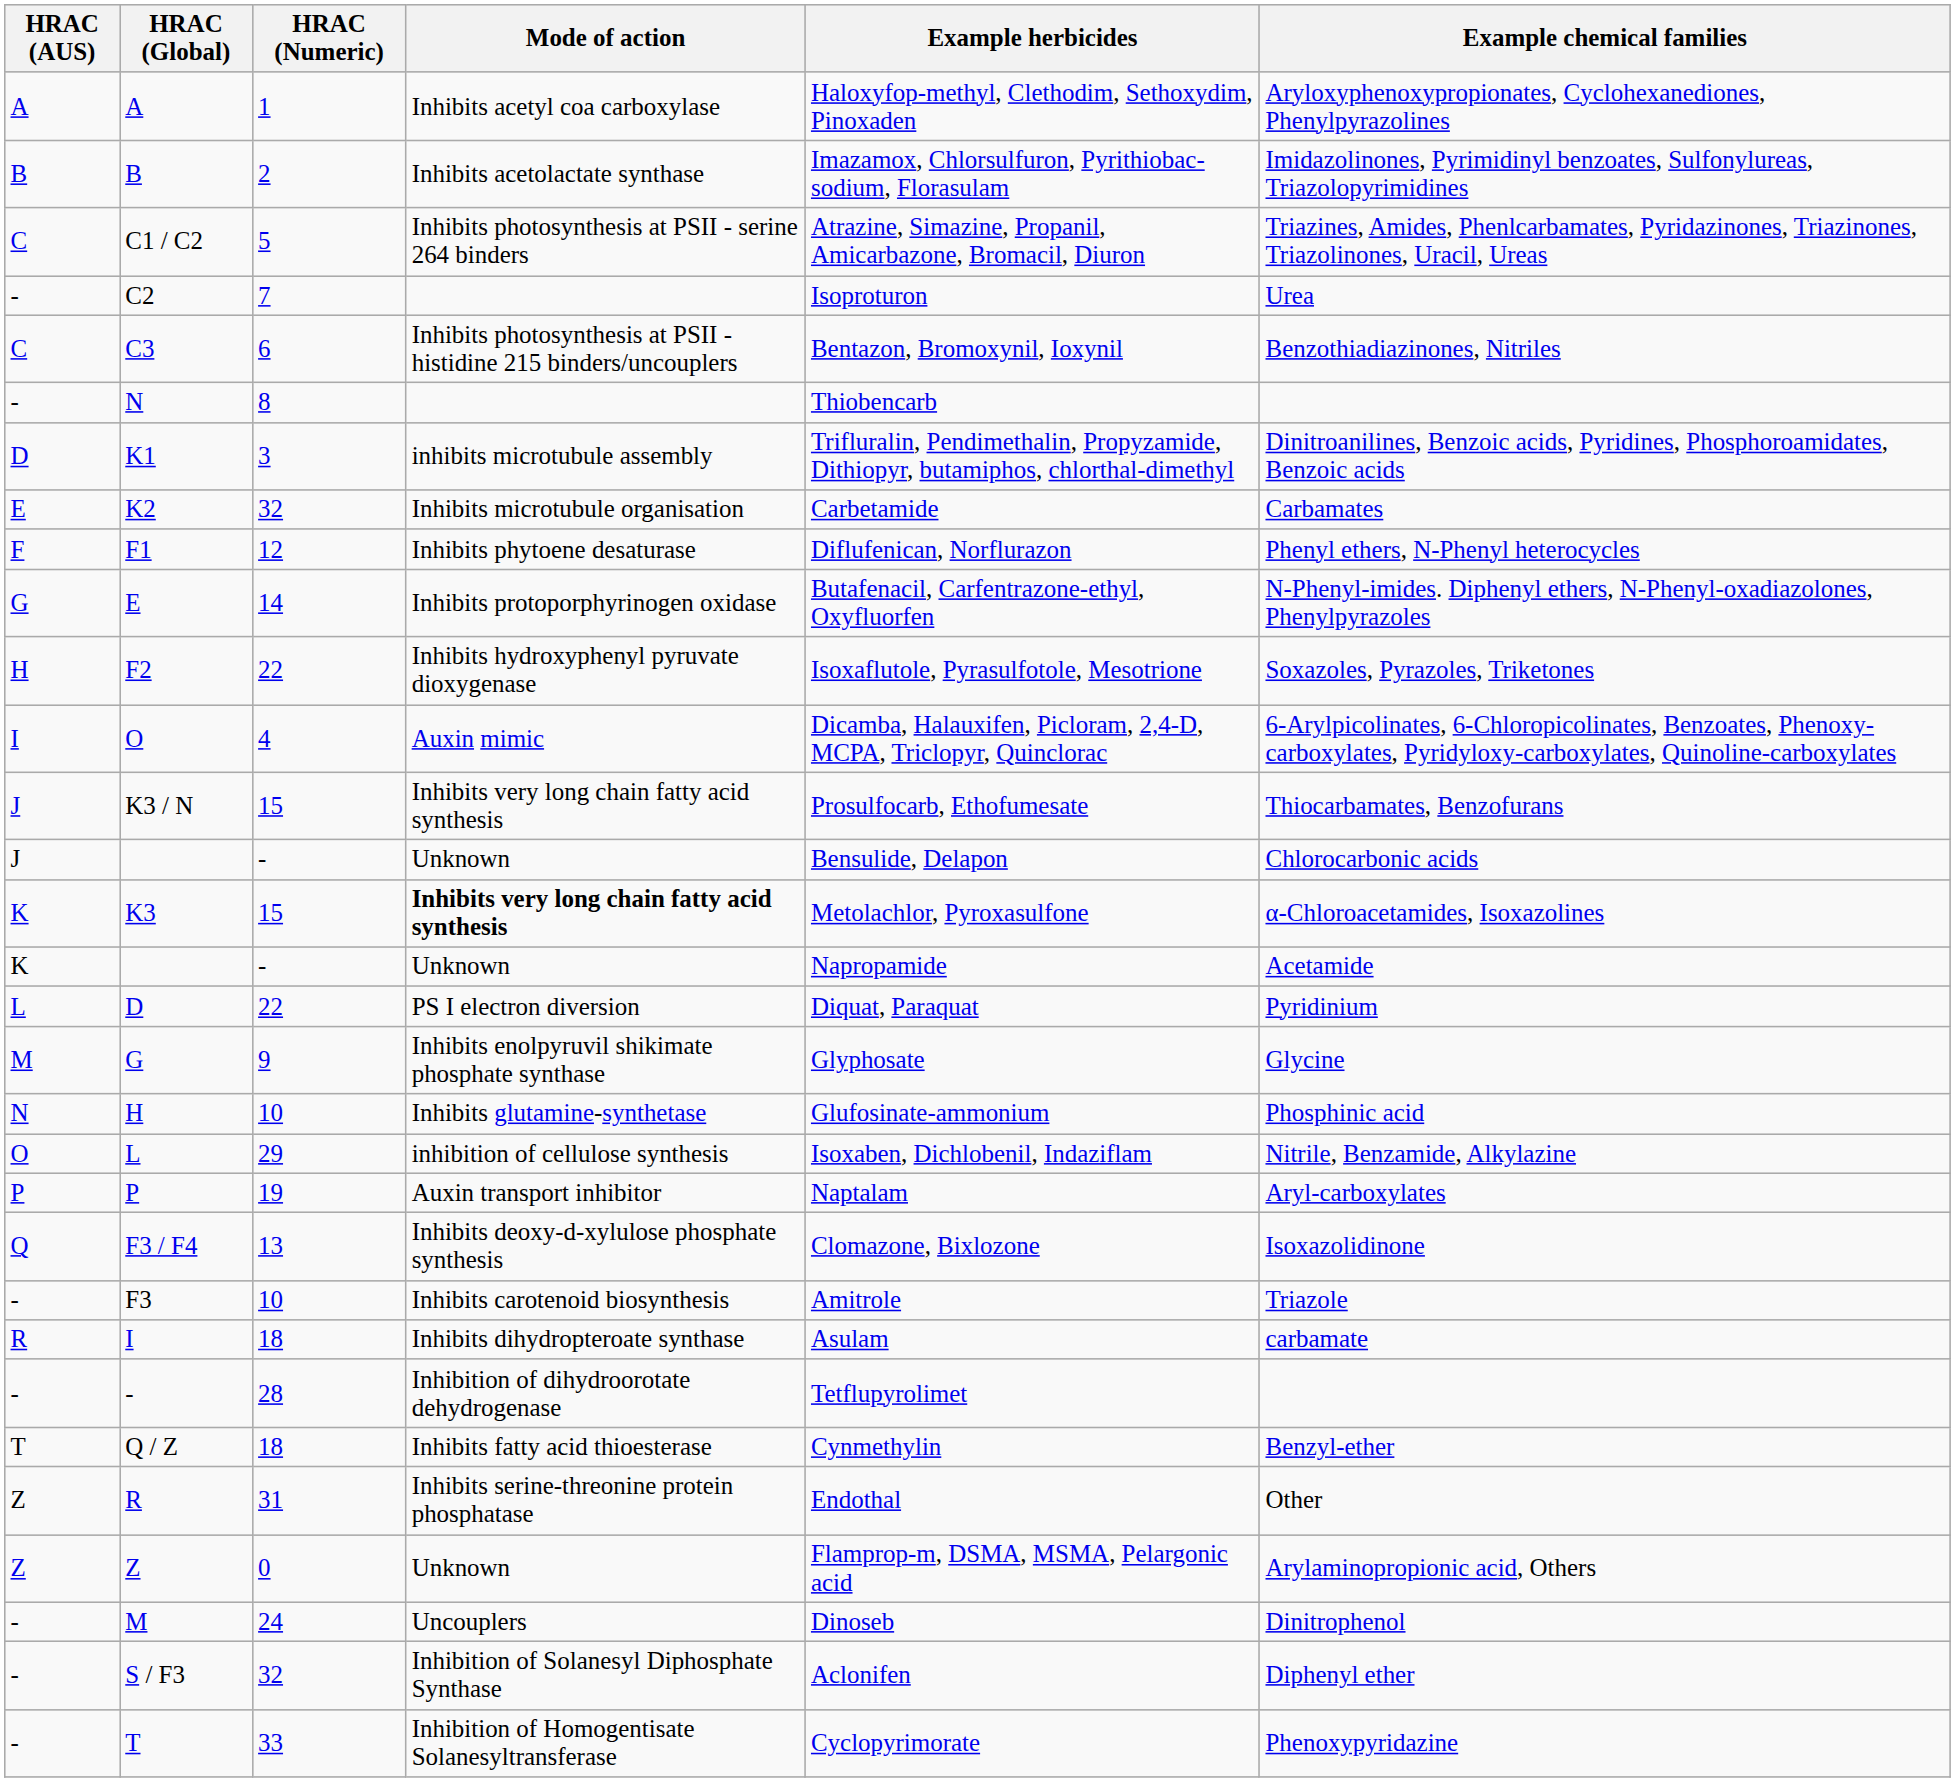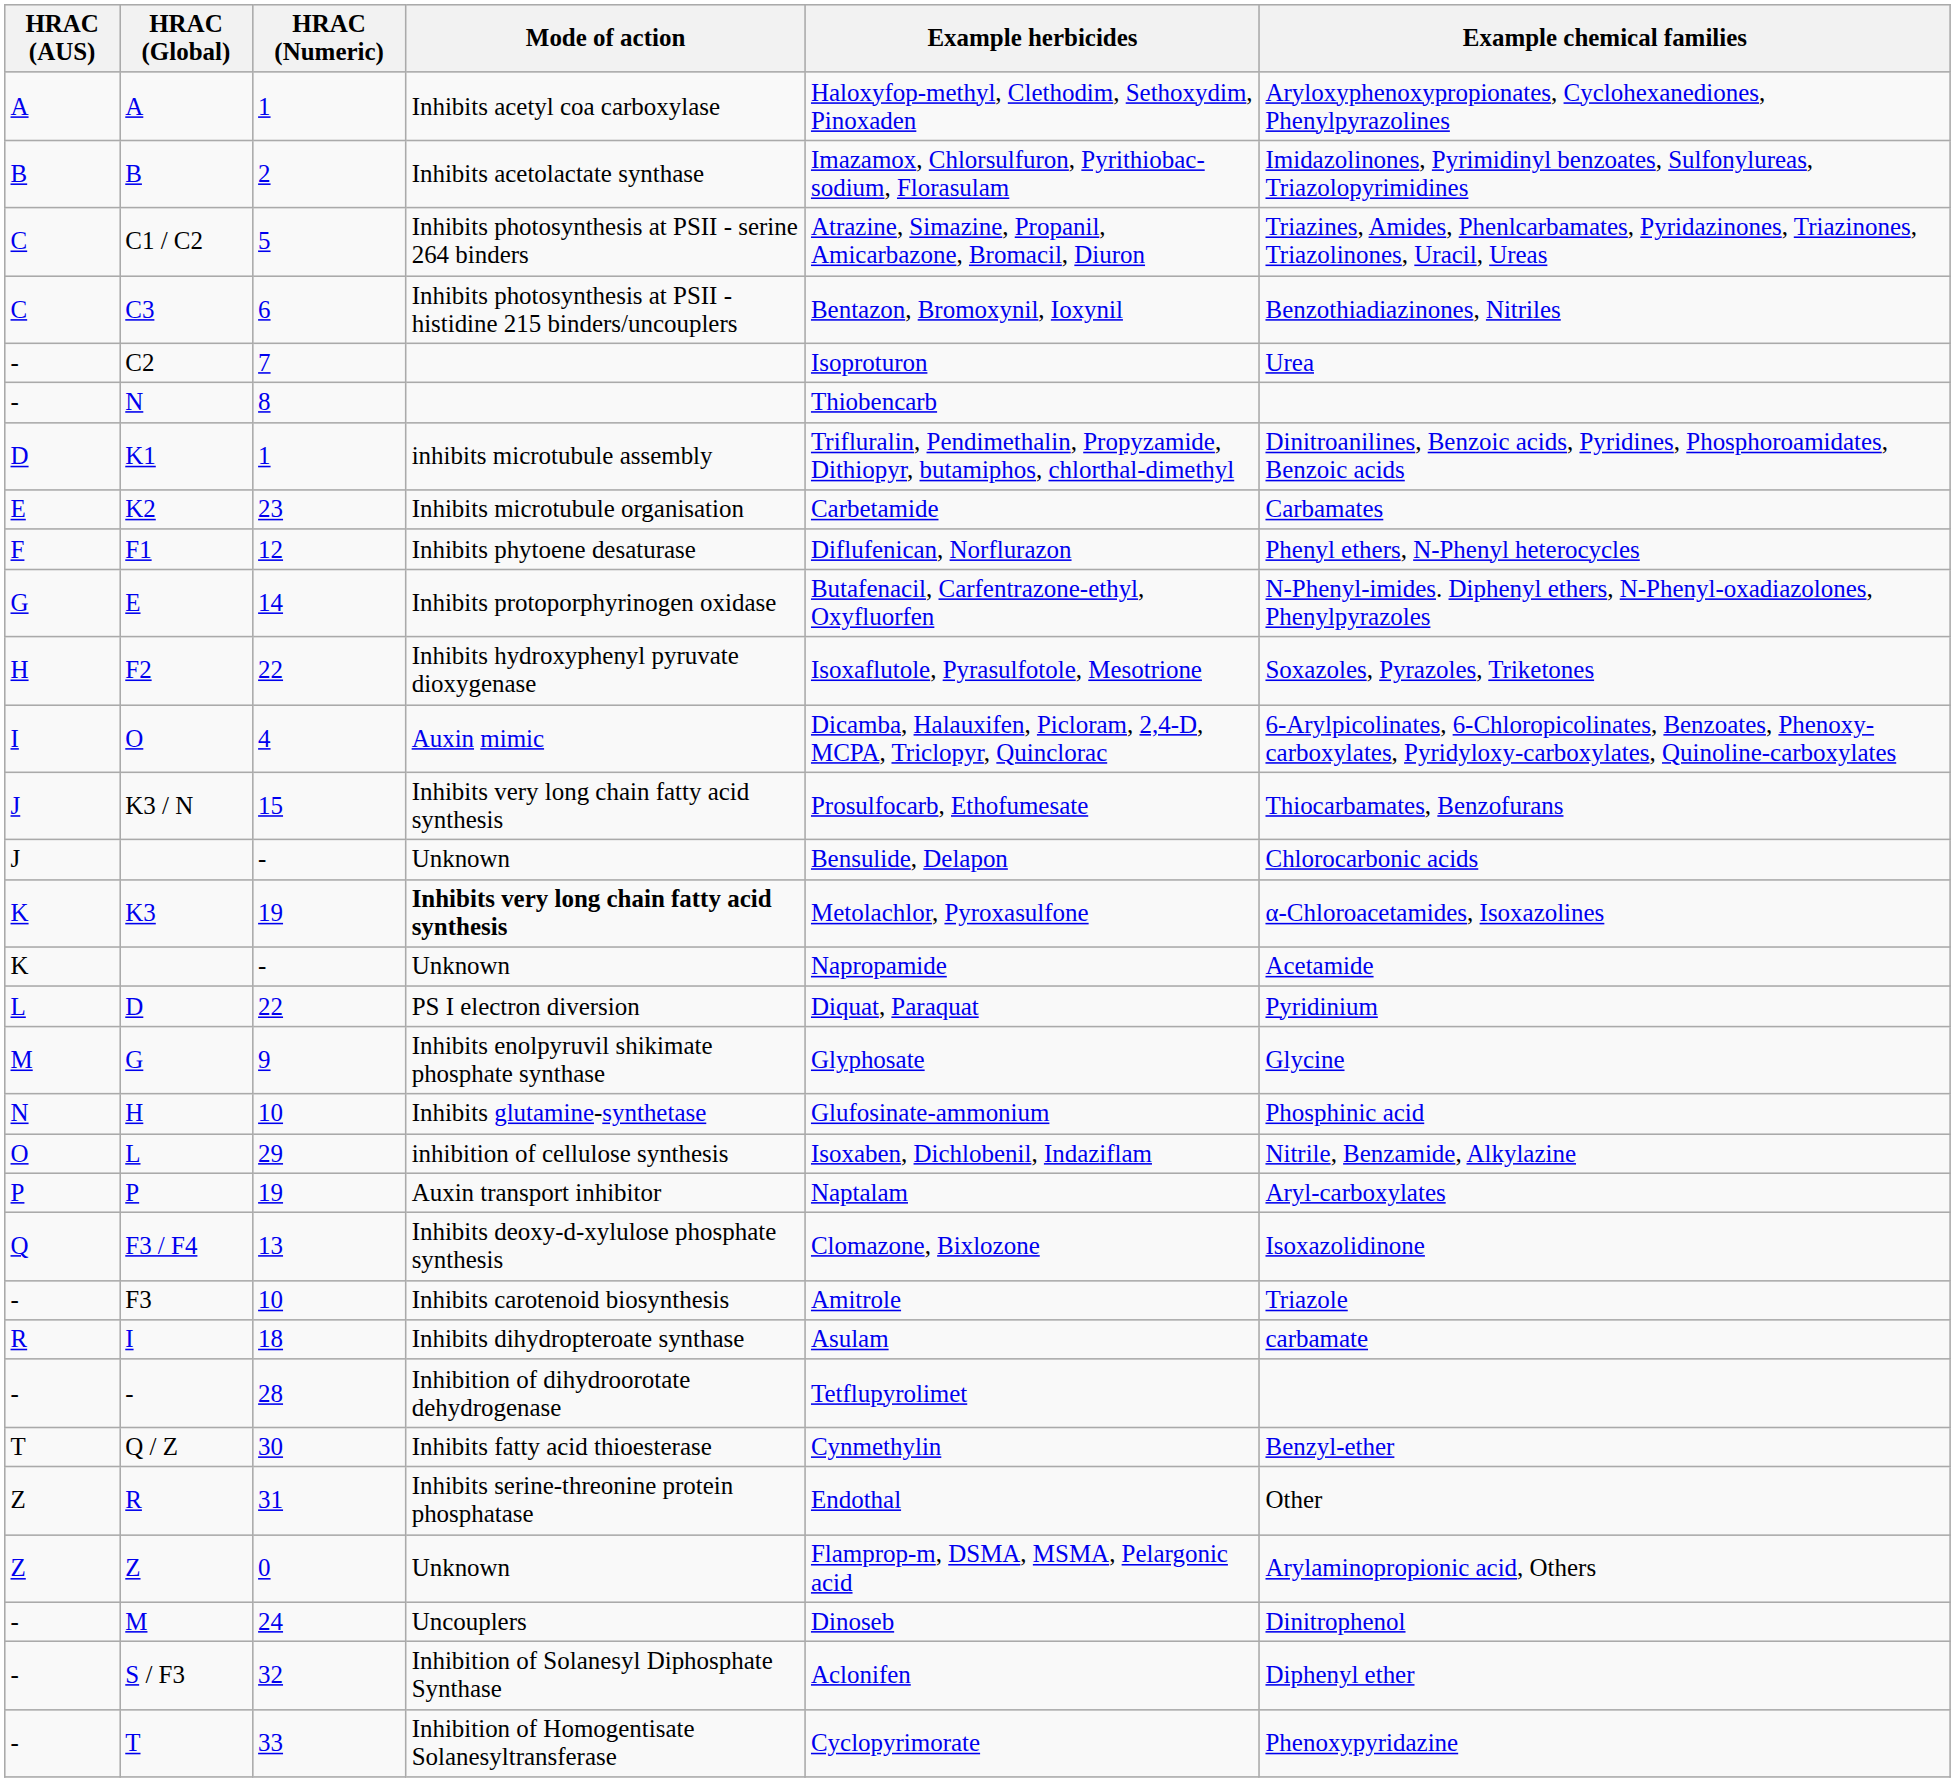rows swapped: C3 <-> C2
K1 | HRAC (Numeric): 3 -> 1
K2 | HRAC (Numeric): 32 -> 23
K3 | HRAC (Numeric): 15 -> 19
Q / Z | HRAC (Numeric): 18 -> 30
